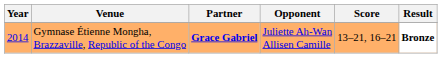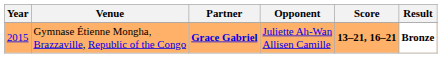Gymnase Étienne Mongha, Brazzaville, Republic of the Congo | Year: 2014 -> 2015
Gymnase Étienne Mongha, Brazzaville, Republic of the Congo | Score: normal -> bold
